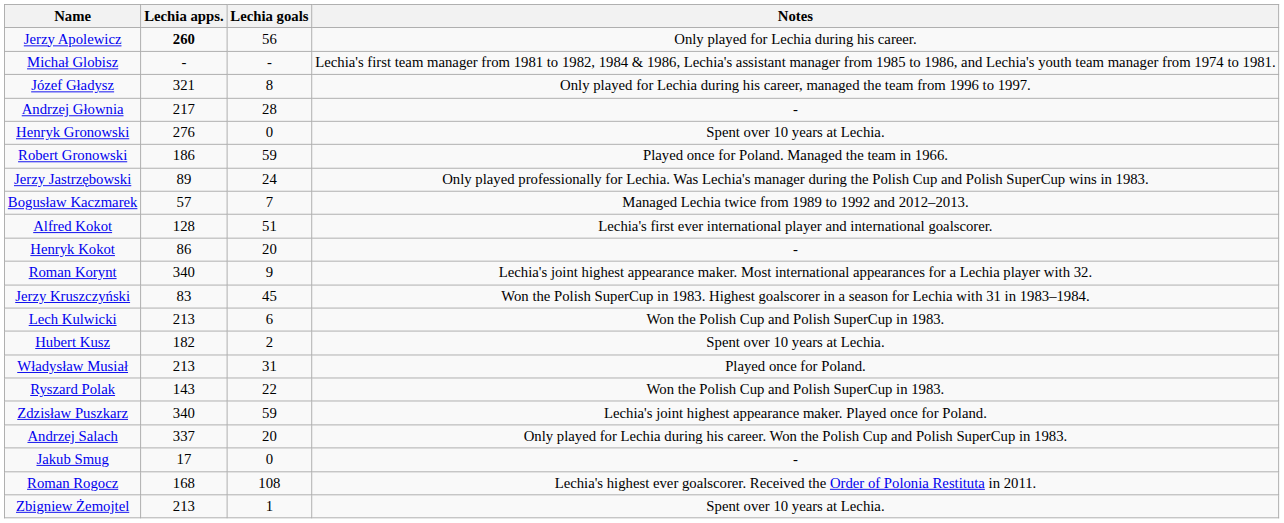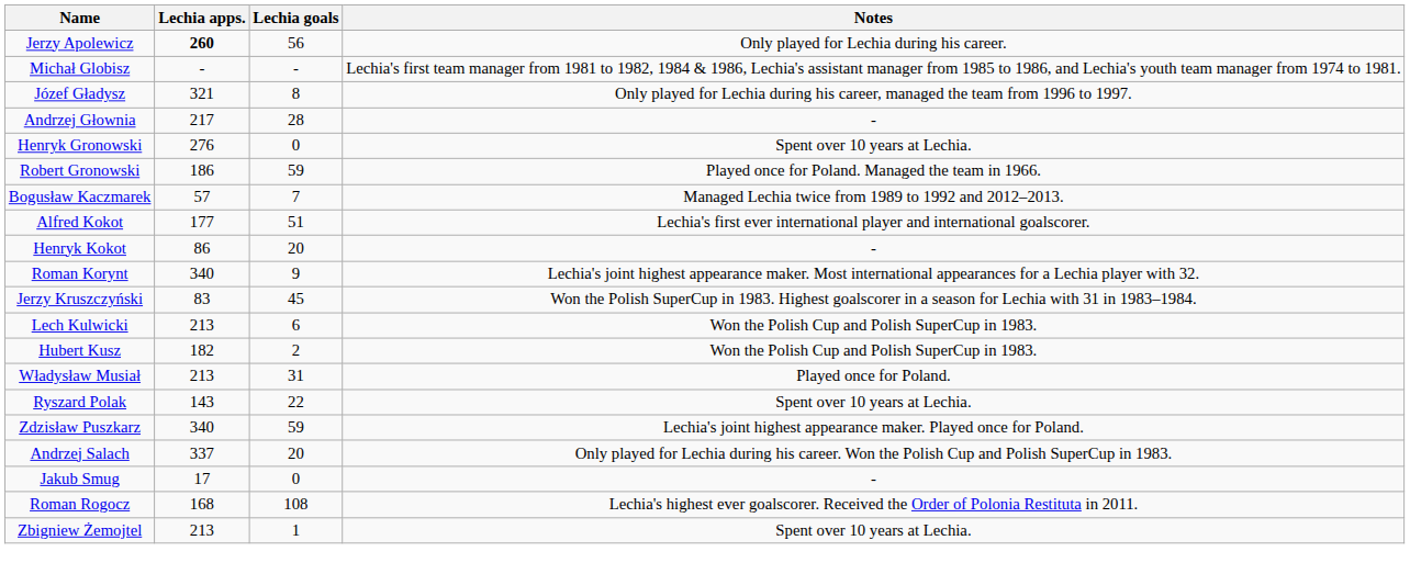- row: Jerzy Jastrzębowski | 89 | 24 | Only played professionally for Lechia. Was Lechia's manager during the Polish Cup and Polish SuperCup wins in 1983.
Alfred Kokot | Lechia apps.: 128 -> 177
Hubert Kusz | Notes: Spent over 10 years at Lechia. -> Won the Polish Cup and Polish SuperCup in 1983.
Ryszard Polak | Notes: Won the Polish Cup and Polish SuperCup in 1983. -> Spent over 10 years at Lechia.
